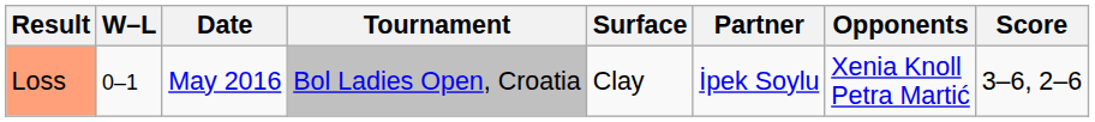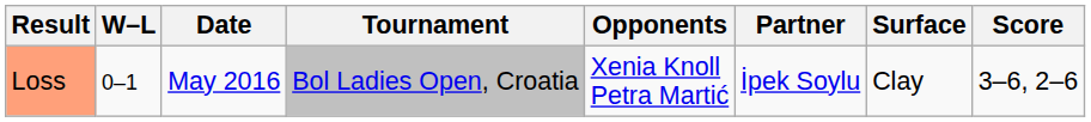columns swapped: Surface <-> Opponents
